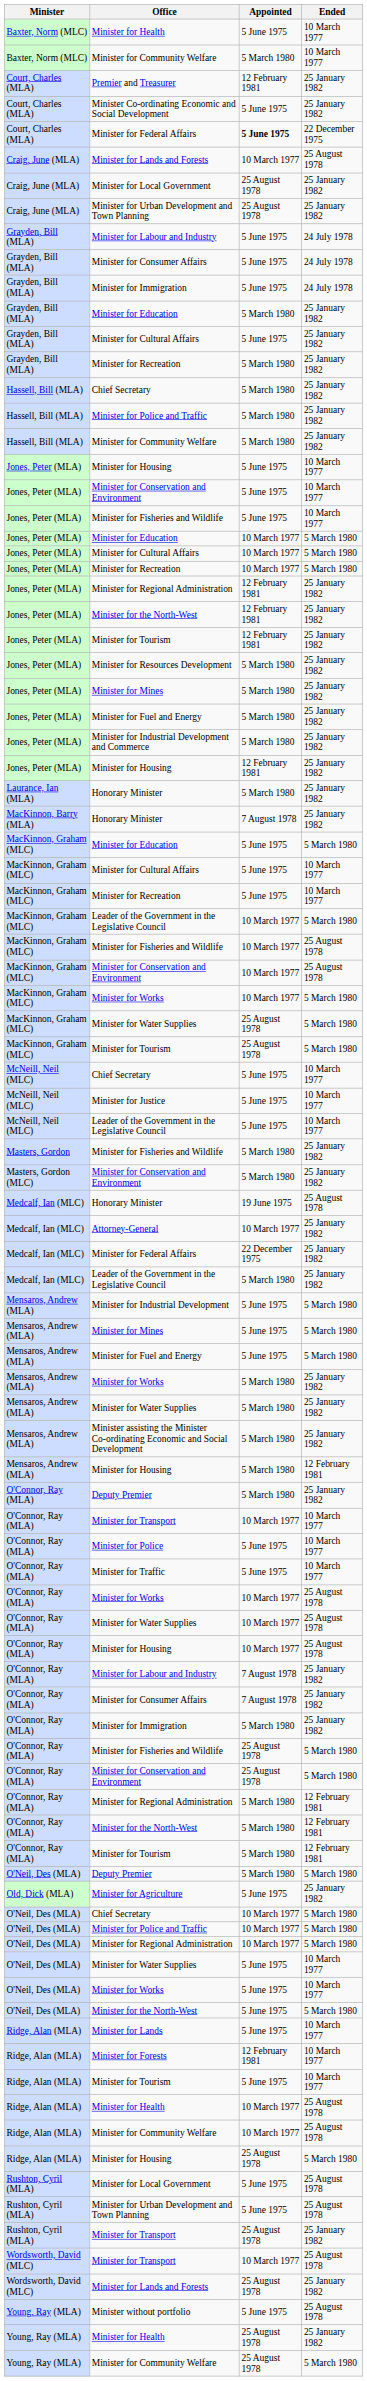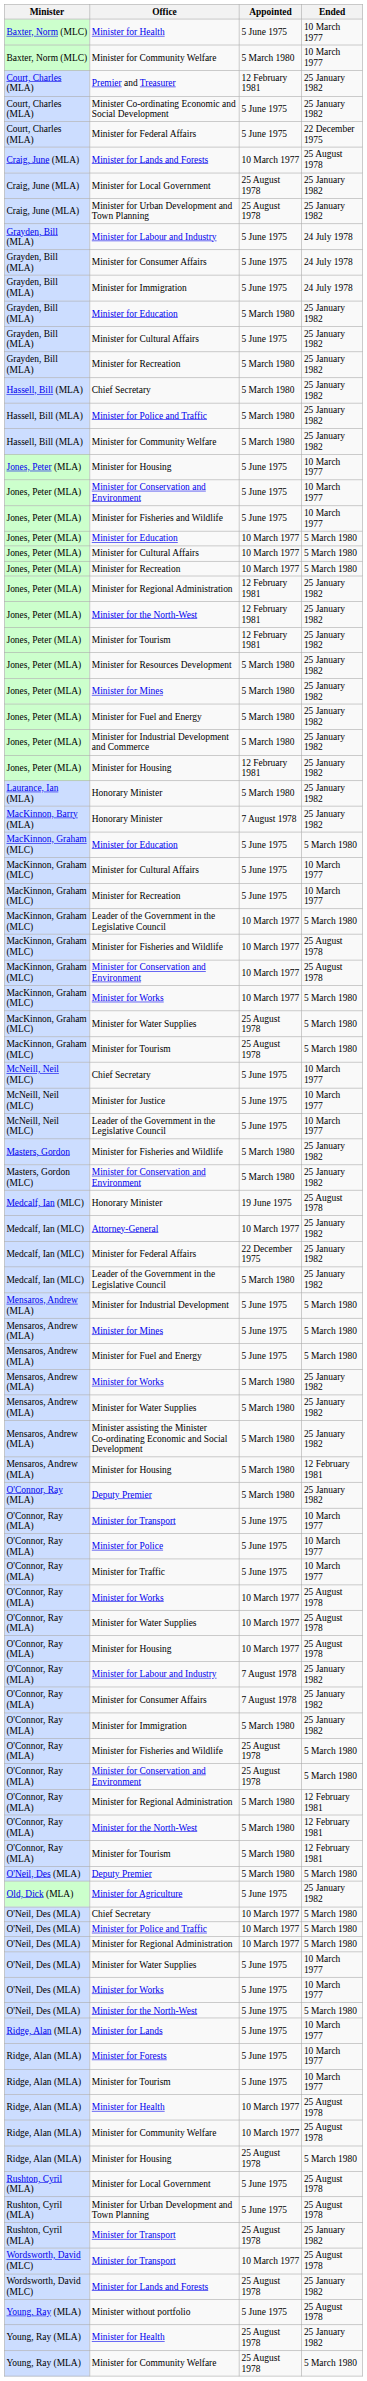Court, Charles (MLA) / Minister for Federal Affairs | Appointed: bold -> normal
O'Connor, Ray (MLA) / Minister for Transport | Appointed: 10 March 1977 -> 5 June 1975
Minister for Forests | Appointed: 12 February 1981 -> 5 June 1975
